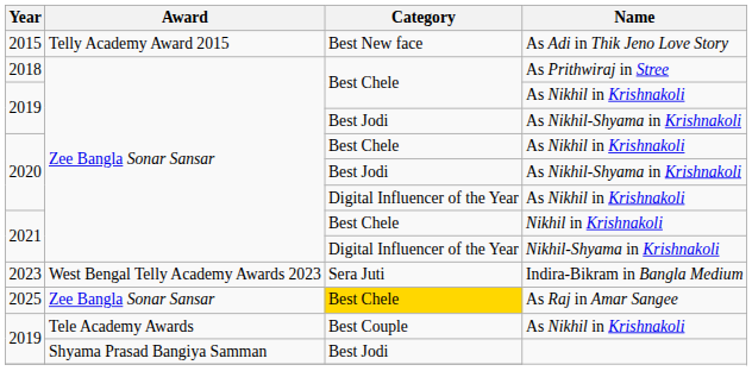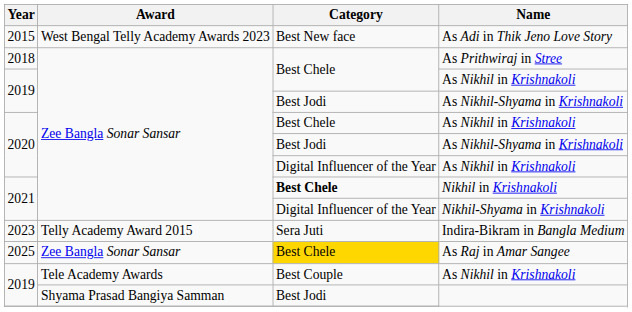As Adi in Thik Jeno Love Story | Award: Telly Academy Award 2015 -> West Bengal Telly Academy Awards 2023
Nikhil in Krishnakoli | Category: normal -> bold
Indira-Bikram in Bangla Medium | Award: West Bengal Telly Academy Awards 2023 -> Telly Academy Award 2015
